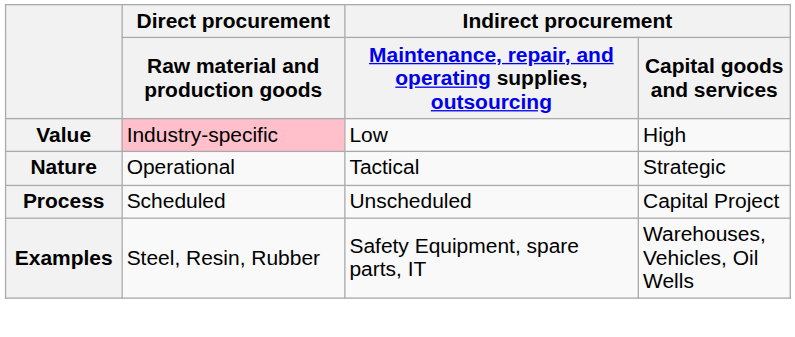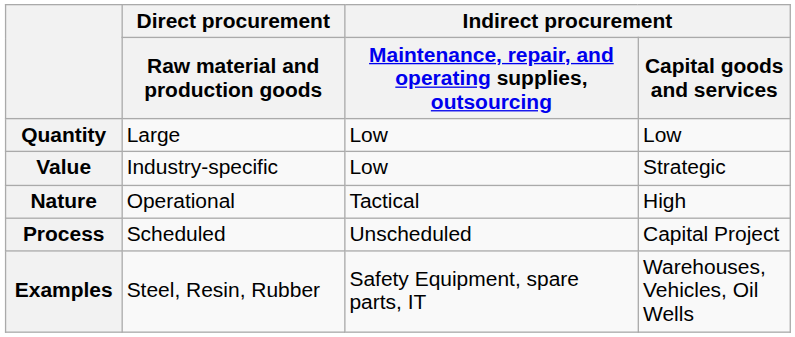+ row: Quantity | Large | Low | Low
Value | Direct procurement / Raw material and production goods: pink background -> no background
Value | Indirect procurement / Capital goods and services: High -> Strategic
Nature | Indirect procurement / Capital goods and services: Strategic -> High
